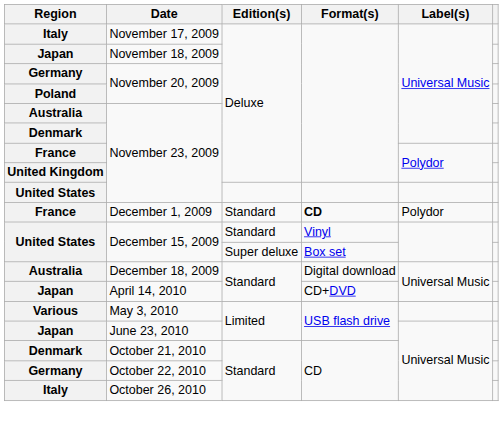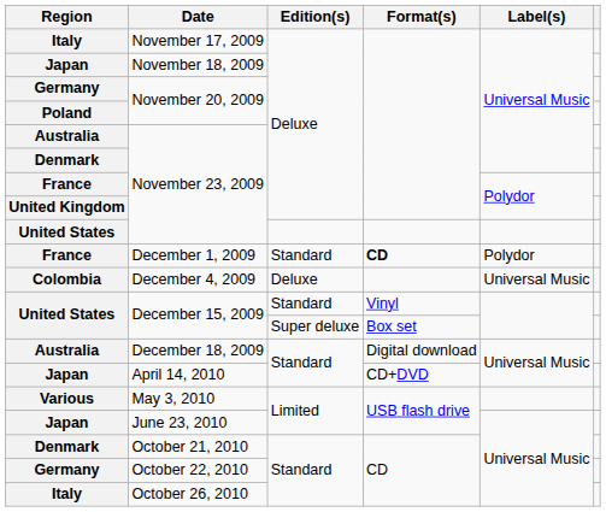+ row: Colombia | December 4, 2009 | Deluxe | Universal Music
